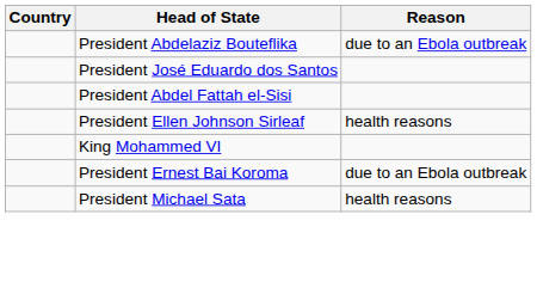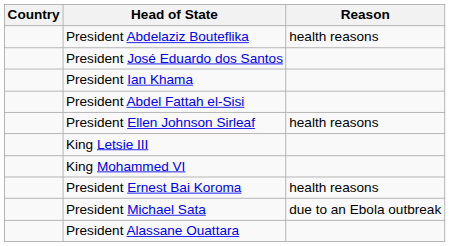President Abdelaziz Bouteflika | Reason: due to an Ebola outbreak -> health reasons
+ row: President Ian Khama
+ row: King Letsie III
President Ernest Bai Koroma | Reason: due to an Ebola outbreak -> health reasons
President Michael Sata | Reason: health reasons -> due to an Ebola outbreak
+ row: President Alassane Ouattara
